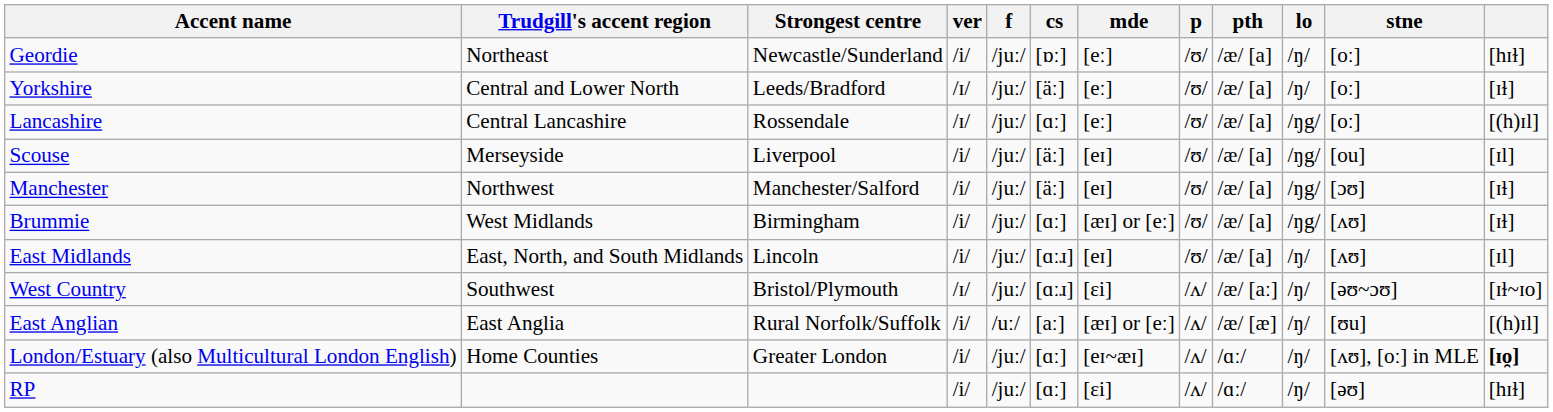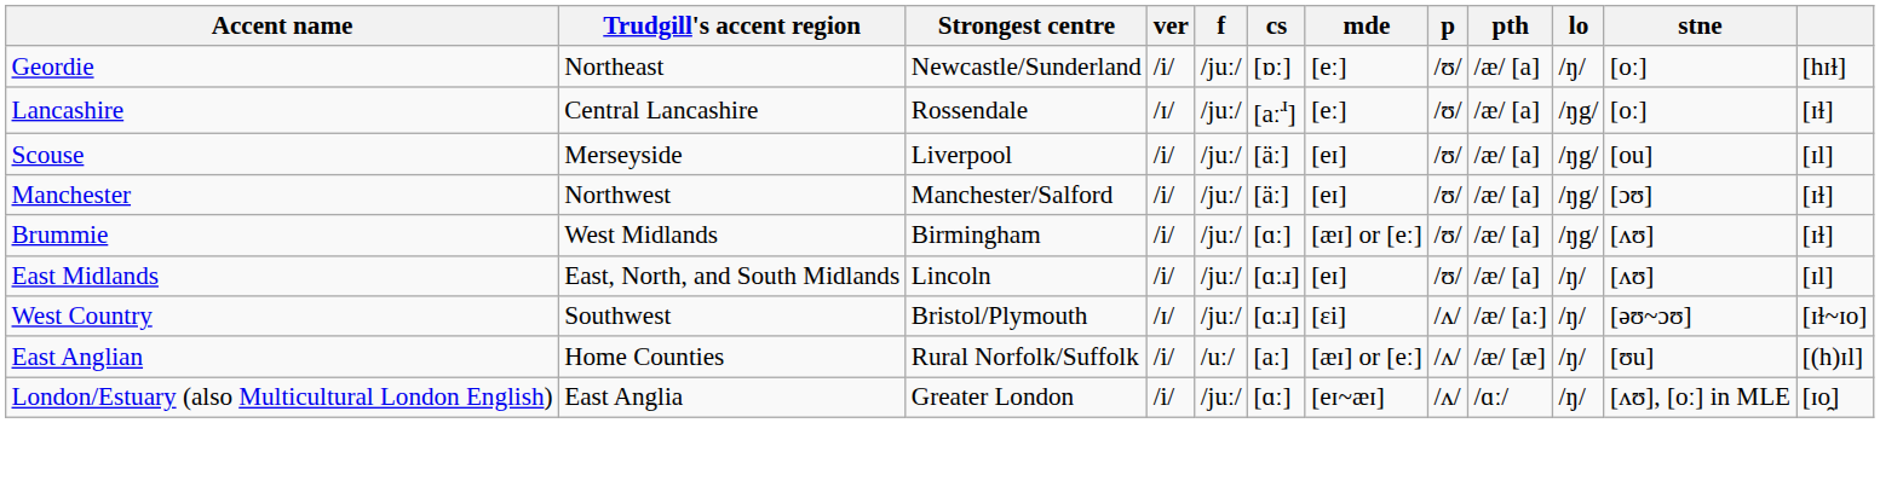- row: Yorkshire | Central and Lower North | Leeds/Bradford | /ɪ/ | /juː/ | [äː] | [eː] | /ʊ/ | /æ/ [a] | /ŋ/ | [oː] | [ɪɫ]
Lancashire | cs: [ɑː] -> [aːɹ]
Lancashire | column 12: [(h)ɪl] -> [ɪɫ]
East Anglian | Trudgill's accent region: East Anglia -> Home Counties
London/Estuary (also Multicultural London English) | Trudgill's accent region: Home Counties -> East Anglia
London/Estuary (also Multicultural London English) | column 12: bold -> normal
- row: RP | /i/ | /juː/ | [ɑː] | [ɛi] | /ʌ/ | /ɑː/ | /ŋ/ | [əʊ] | [hɪɫ]
